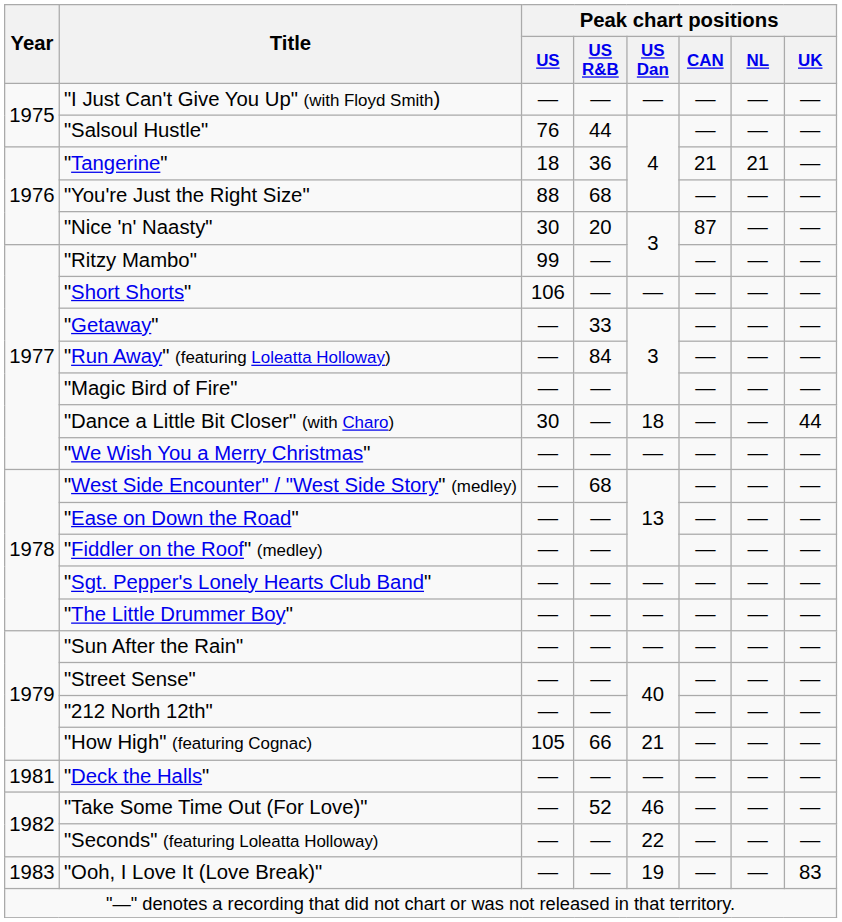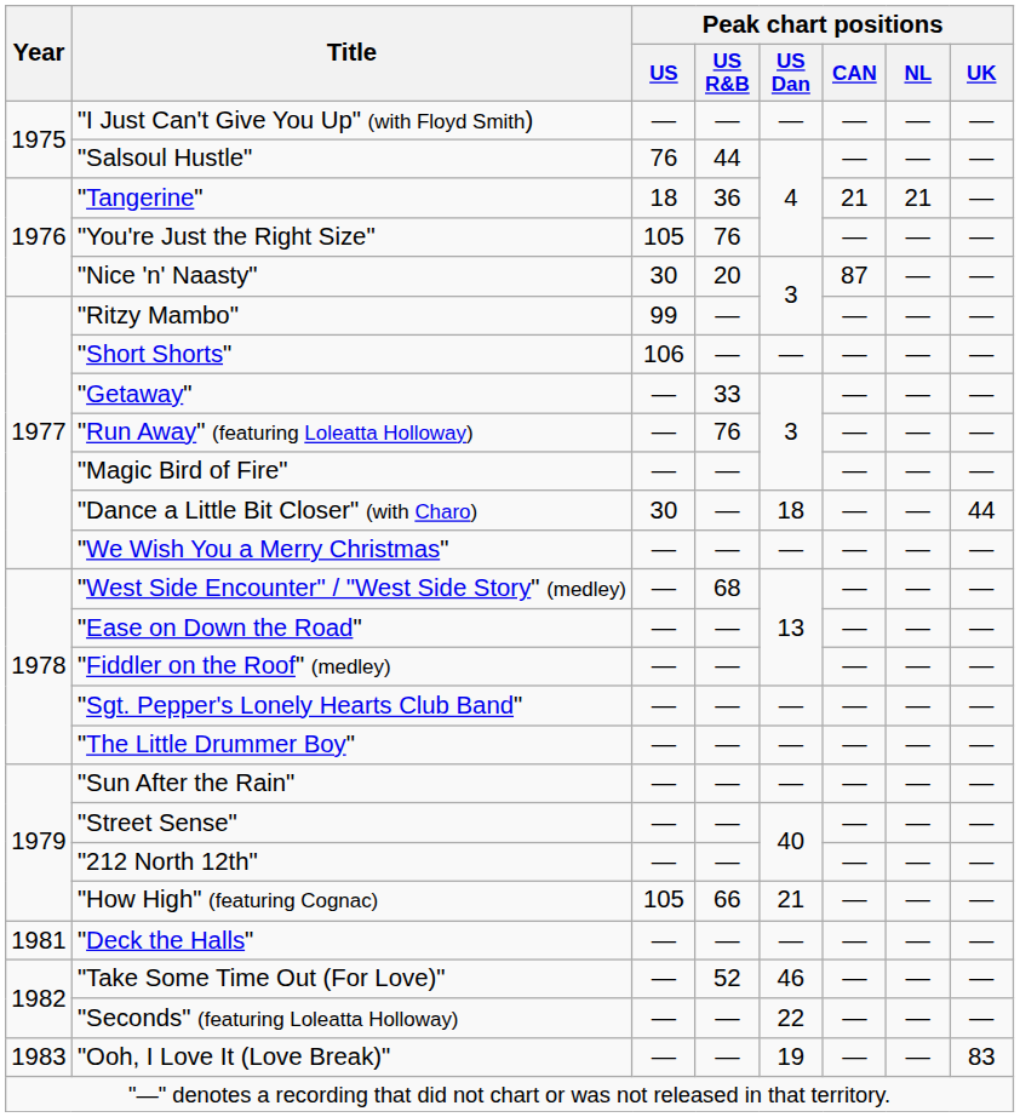"You're Just the Right Size" | Peak chart positions / US: 88 -> 105
"You're Just the Right Size" | Peak chart positions / US R&B: 68 -> 76
"Run Away" (featuring Loleatta Holloway) | Peak chart positions / US R&B: 84 -> 76
